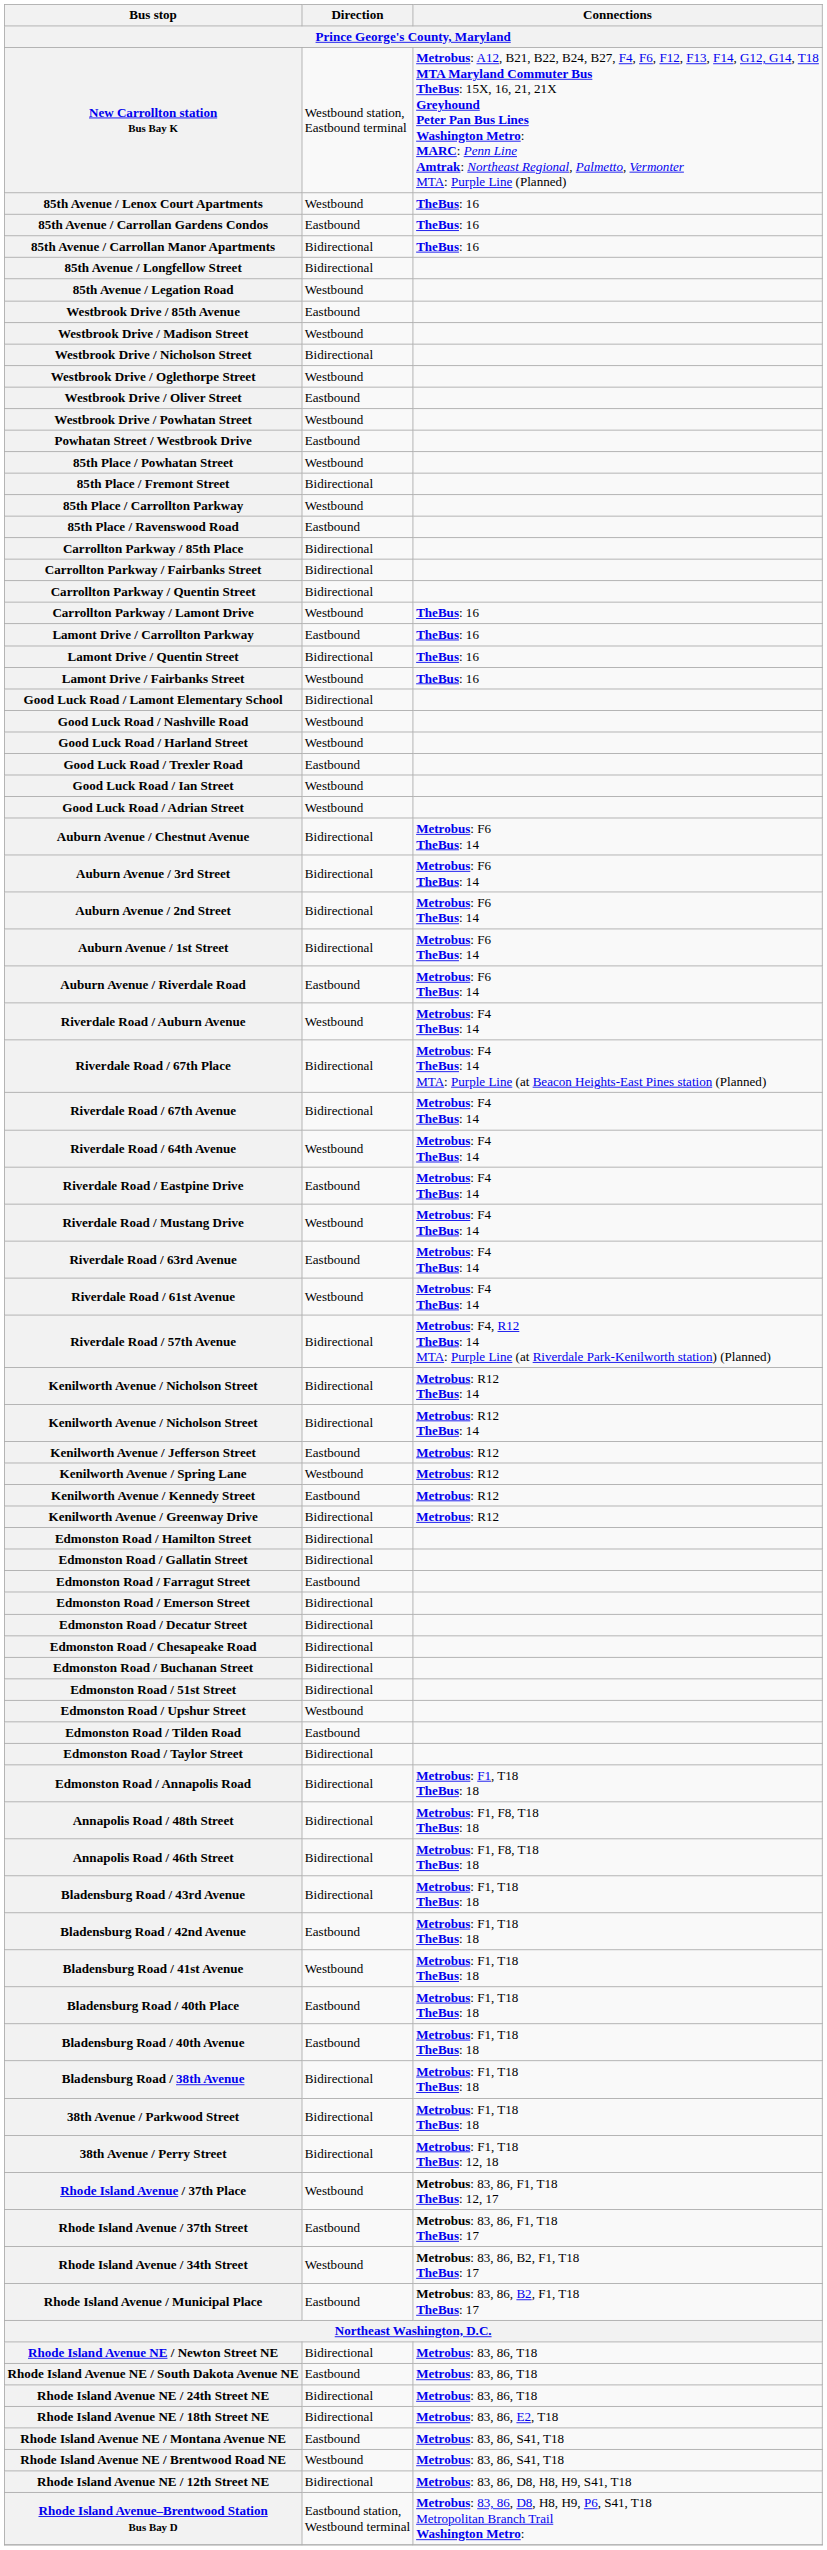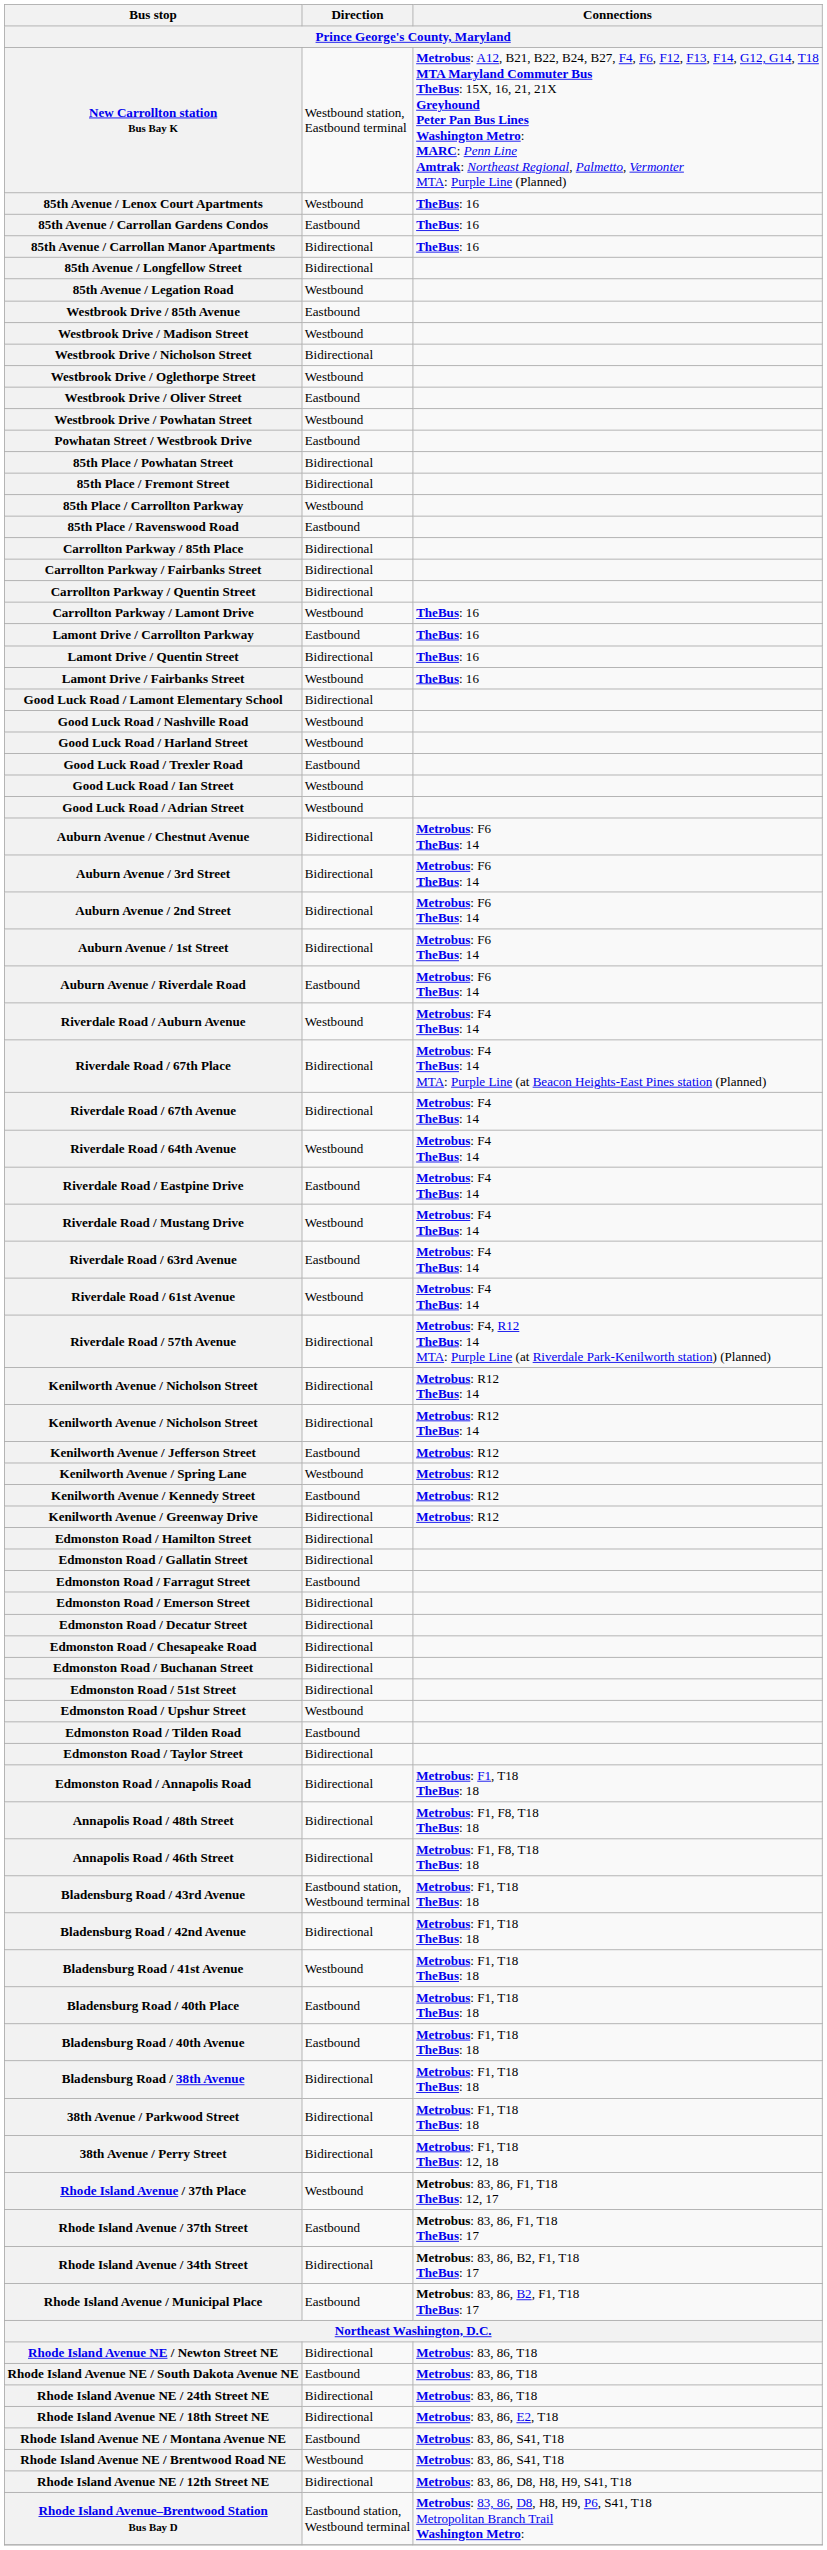85th Place / Powhatan Street | Direction: Westbound -> Bidirectional
Bladensburg Road / 43rd Avenue | Direction: Bidirectional -> Eastbound station, Westbound terminal
Bladensburg Road / 42nd Avenue | Direction: Eastbound -> Bidirectional
Rhode Island Avenue / 34th Street | Direction: Westbound -> Bidirectional
